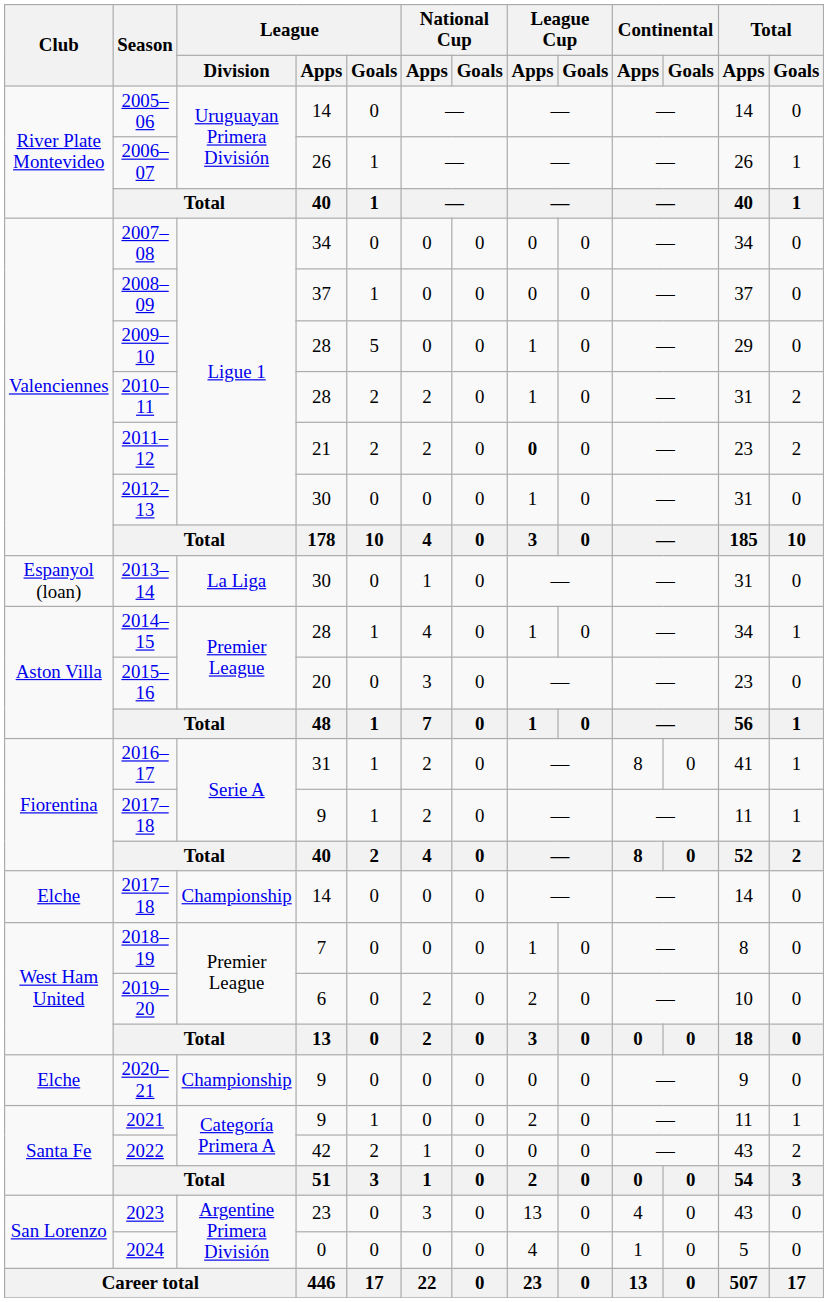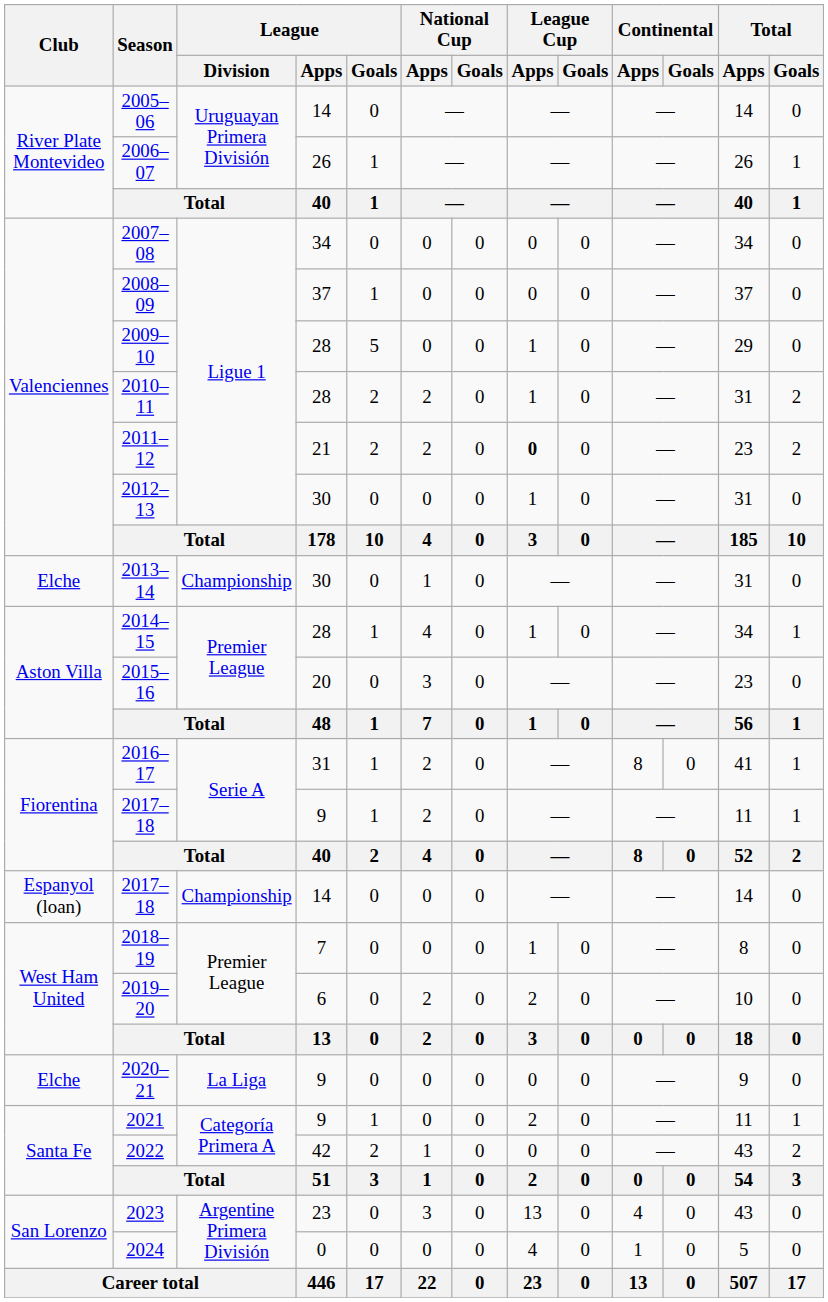2013–14 | Club: Espanyol (loan) -> Elche
2013–14 | League / Division: La Liga -> Championship
2017–18 / 14 | Club: Elche -> Espanyol (loan)
2020–21 | League / Division: Championship -> La Liga
